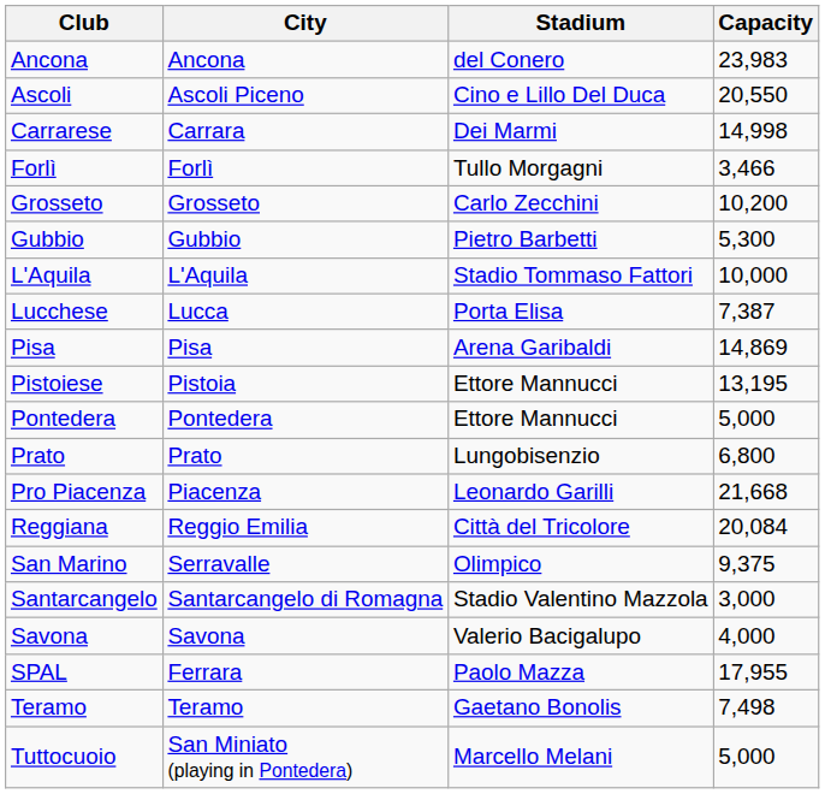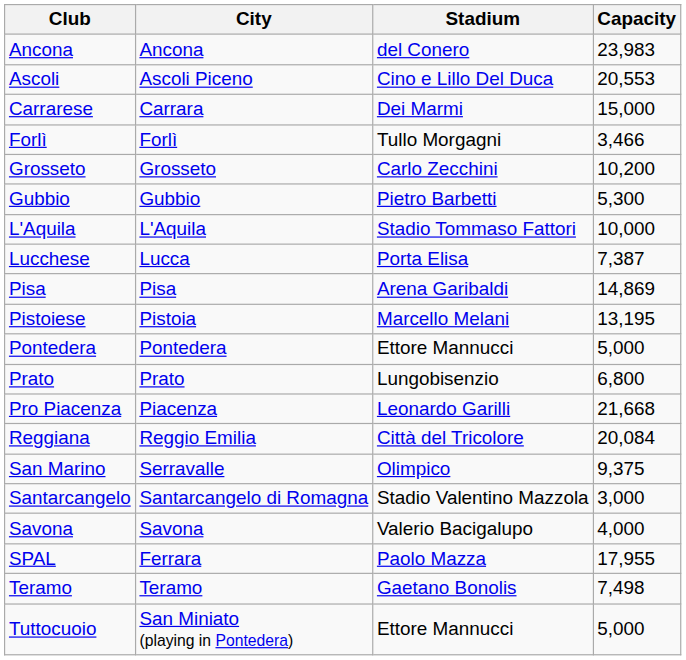Ascoli | Capacity: 20,550 -> 20,553
Carrarese | Capacity: 14,998 -> 15,000
Pistoiese | Stadium: Ettore Mannucci -> Marcello Melani
Tuttocuoio | Stadium: Marcello Melani -> Ettore Mannucci
